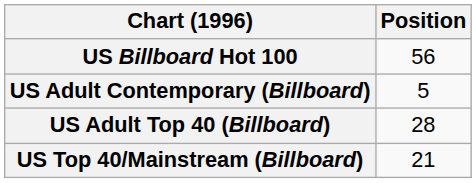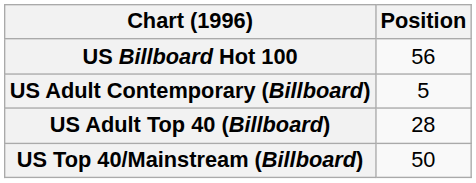US Top 40/Mainstream (Billboard) | Position: 21 -> 50
